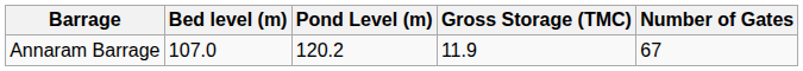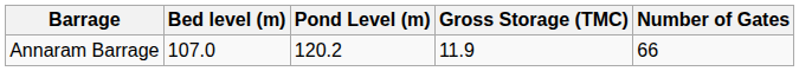Annaram Barrage | Number of Gates: 67 -> 66
